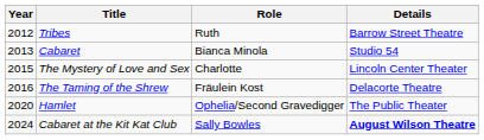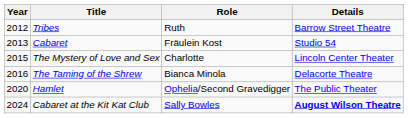Cabaret | Role: Bianca Minola -> Fräulein Kost
The Taming of the Shrew | Role: Fräulein Kost -> Bianca Minola
